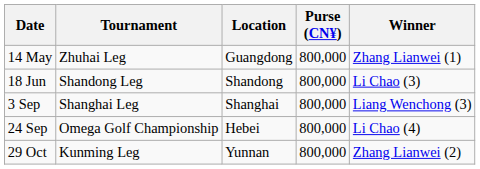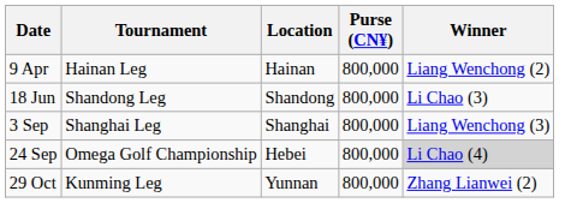+ row: 9 Apr | Hainan Leg | Hainan | 800,000 | Liang Wenchong (2)
- row: 14 May | Zhuhai Leg | Guangdong | 800,000 | Zhang Lianwei (1)
24 Sep | Winner: no background -> lightgrey background
